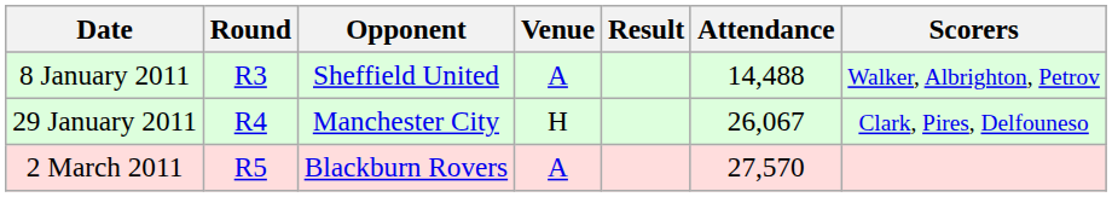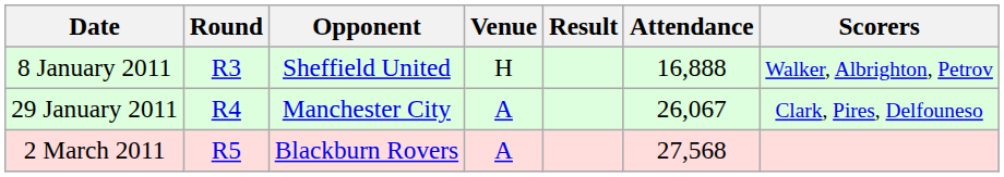8 January 2011 | Venue: A -> H
8 January 2011 | Attendance: 14,488 -> 16,888
29 January 2011 | Venue: H -> A
2 March 2011 | Attendance: 27,570 -> 27,568
